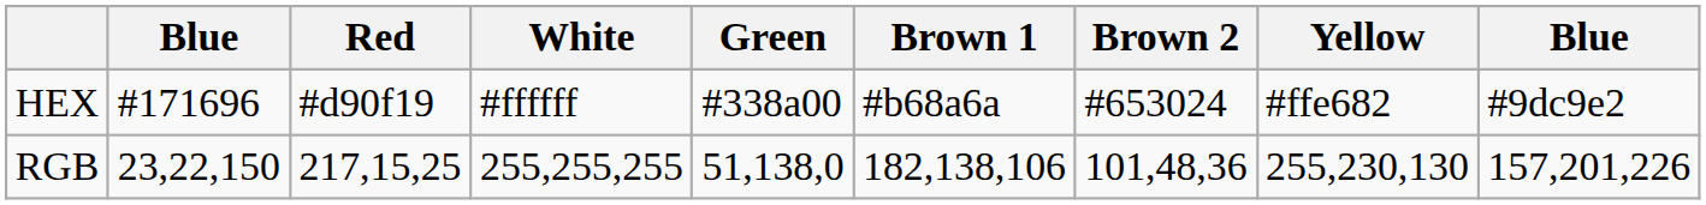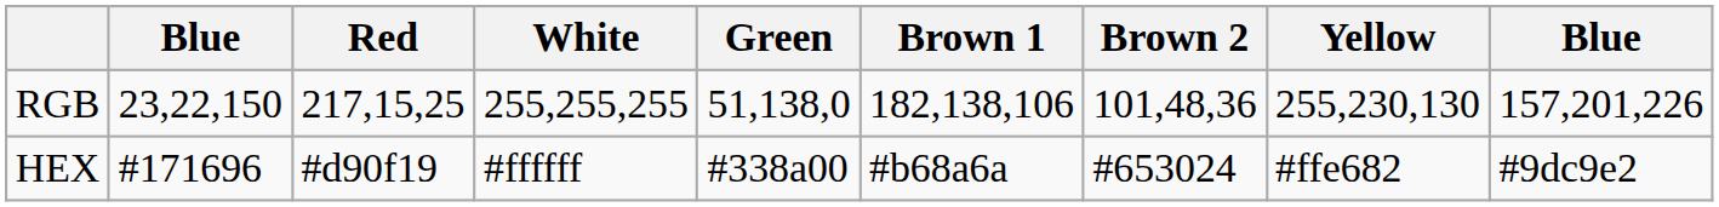rows swapped: HEX <-> RGB
